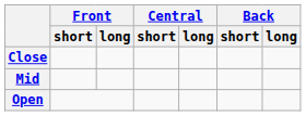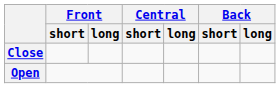- row: Mid
